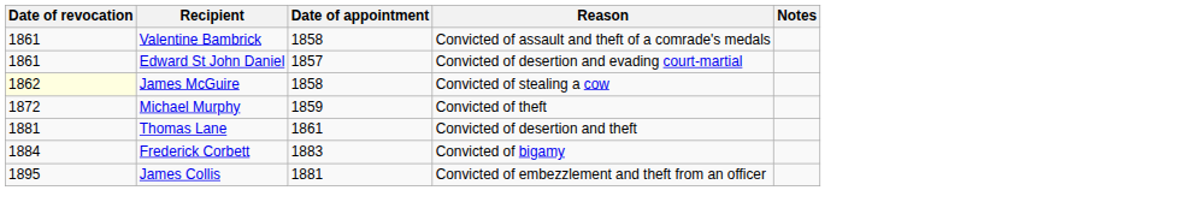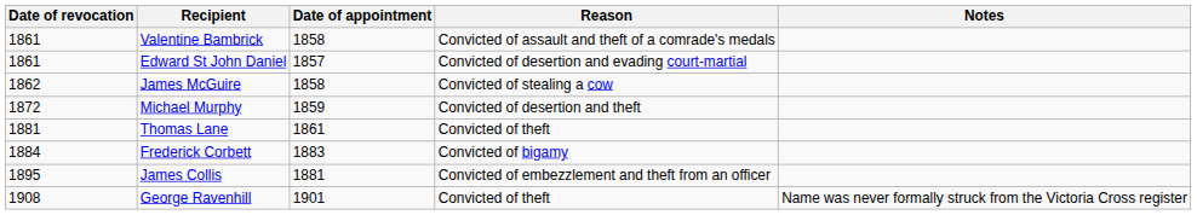James McGuire | Date of revocation: lightyellow background -> no background
Michael Murphy | Reason: Convicted of theft -> Convicted of desertion and theft
Thomas Lane | Reason: Convicted of desertion and theft -> Convicted of theft
+ row: 1908 | George Ravenhill | 1901 | Convicted of theft | Name was never formally struck from the Victoria Cross register
